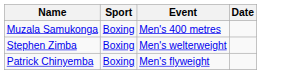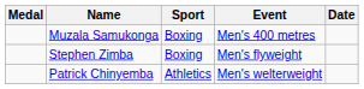+ column: Medal
Stephen Zimba | Event: Men's welterweight -> Men's flyweight
Patrick Chinyemba | Sport: Boxing -> Athletics
Patrick Chinyemba | Event: Men's flyweight -> Men's welterweight
